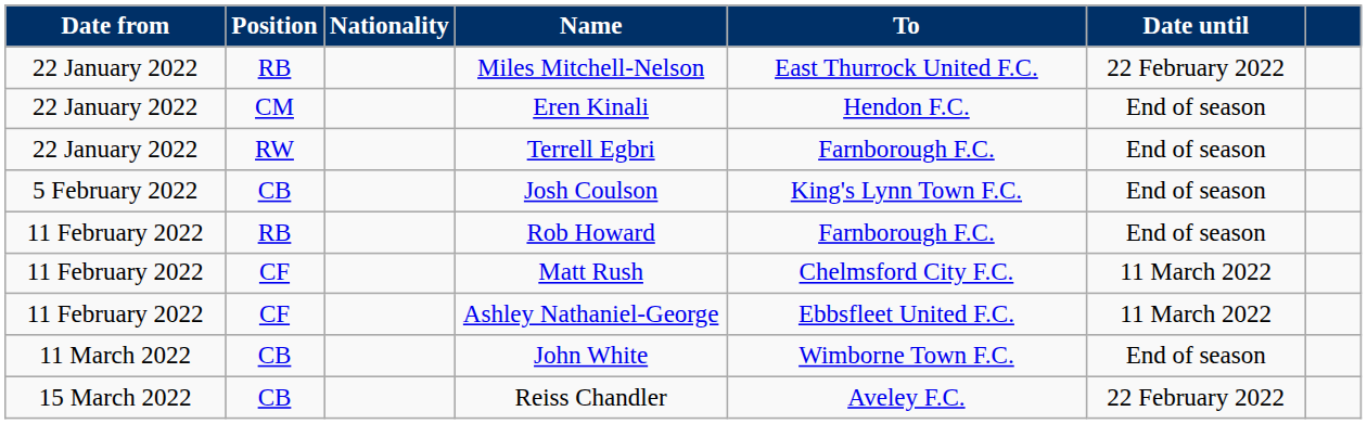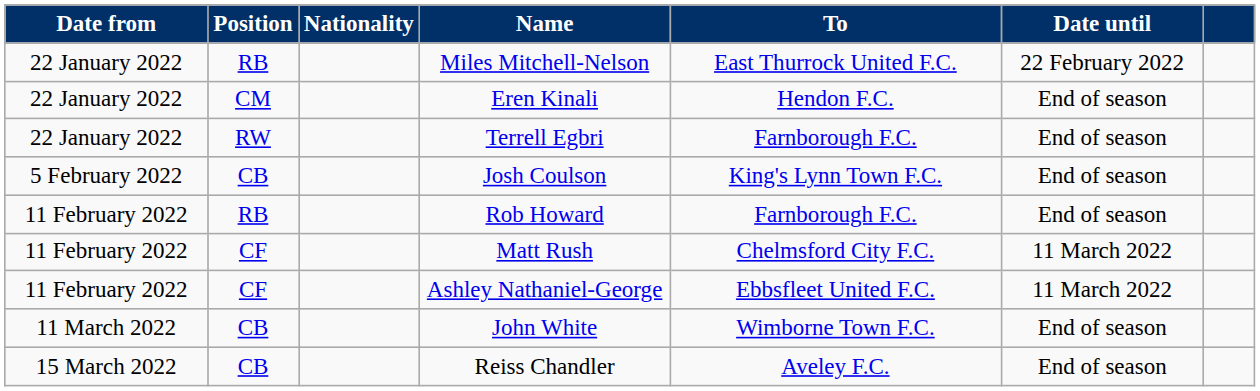Reiss Chandler | Date until: 22 February 2022 -> End of season
